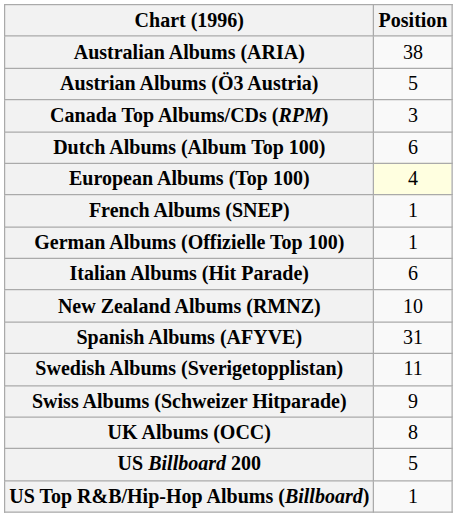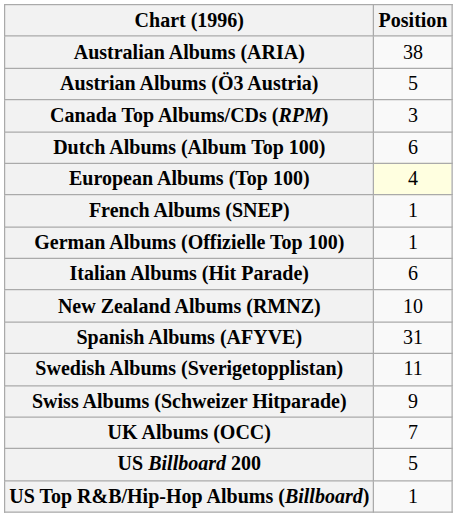UK Albums (OCC) | Position: 8 -> 7
